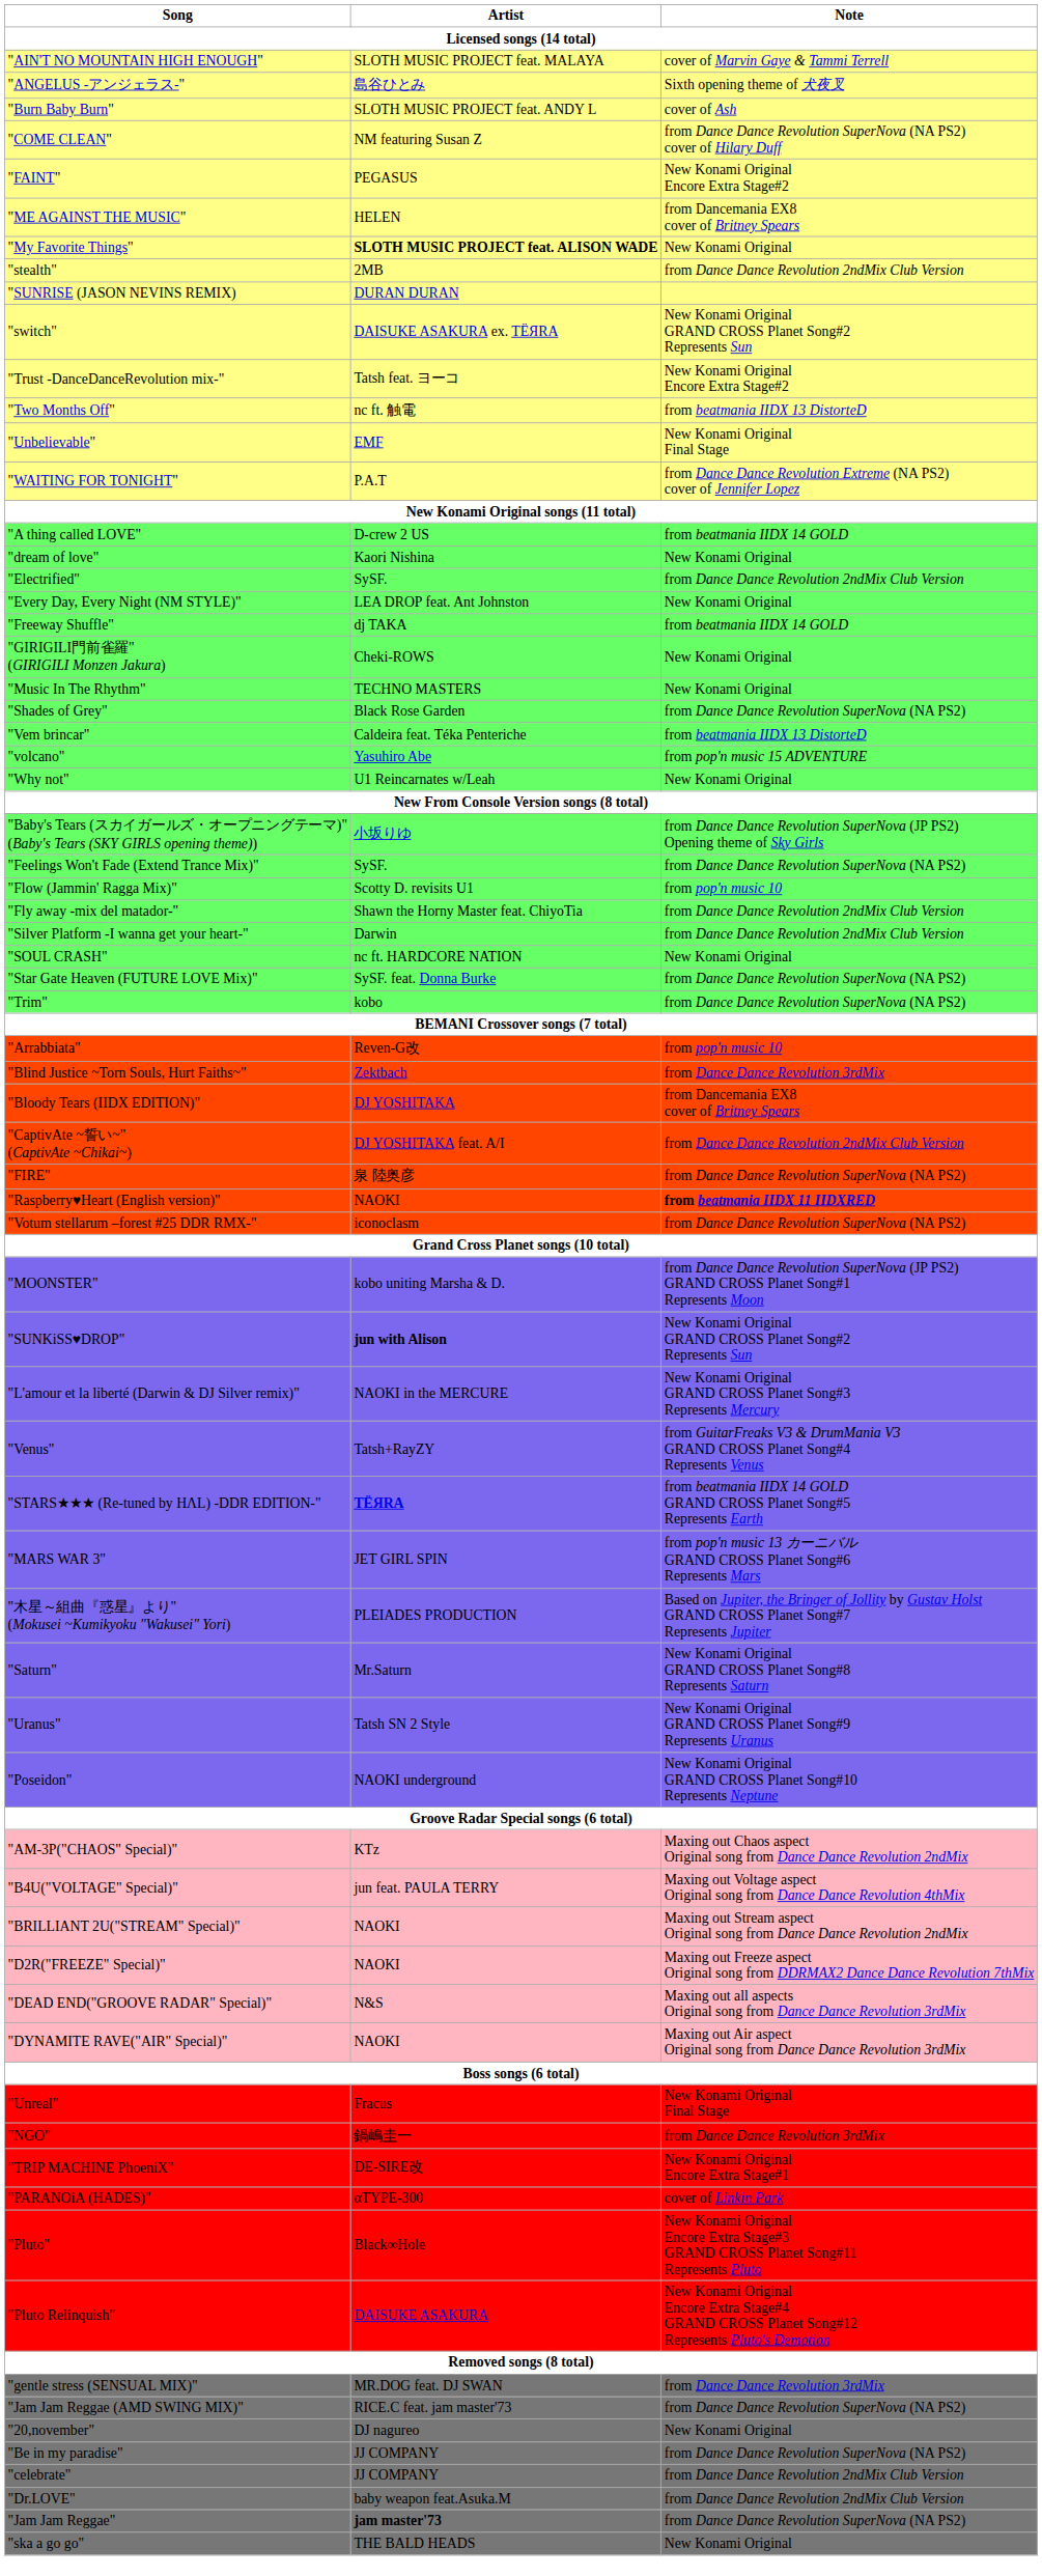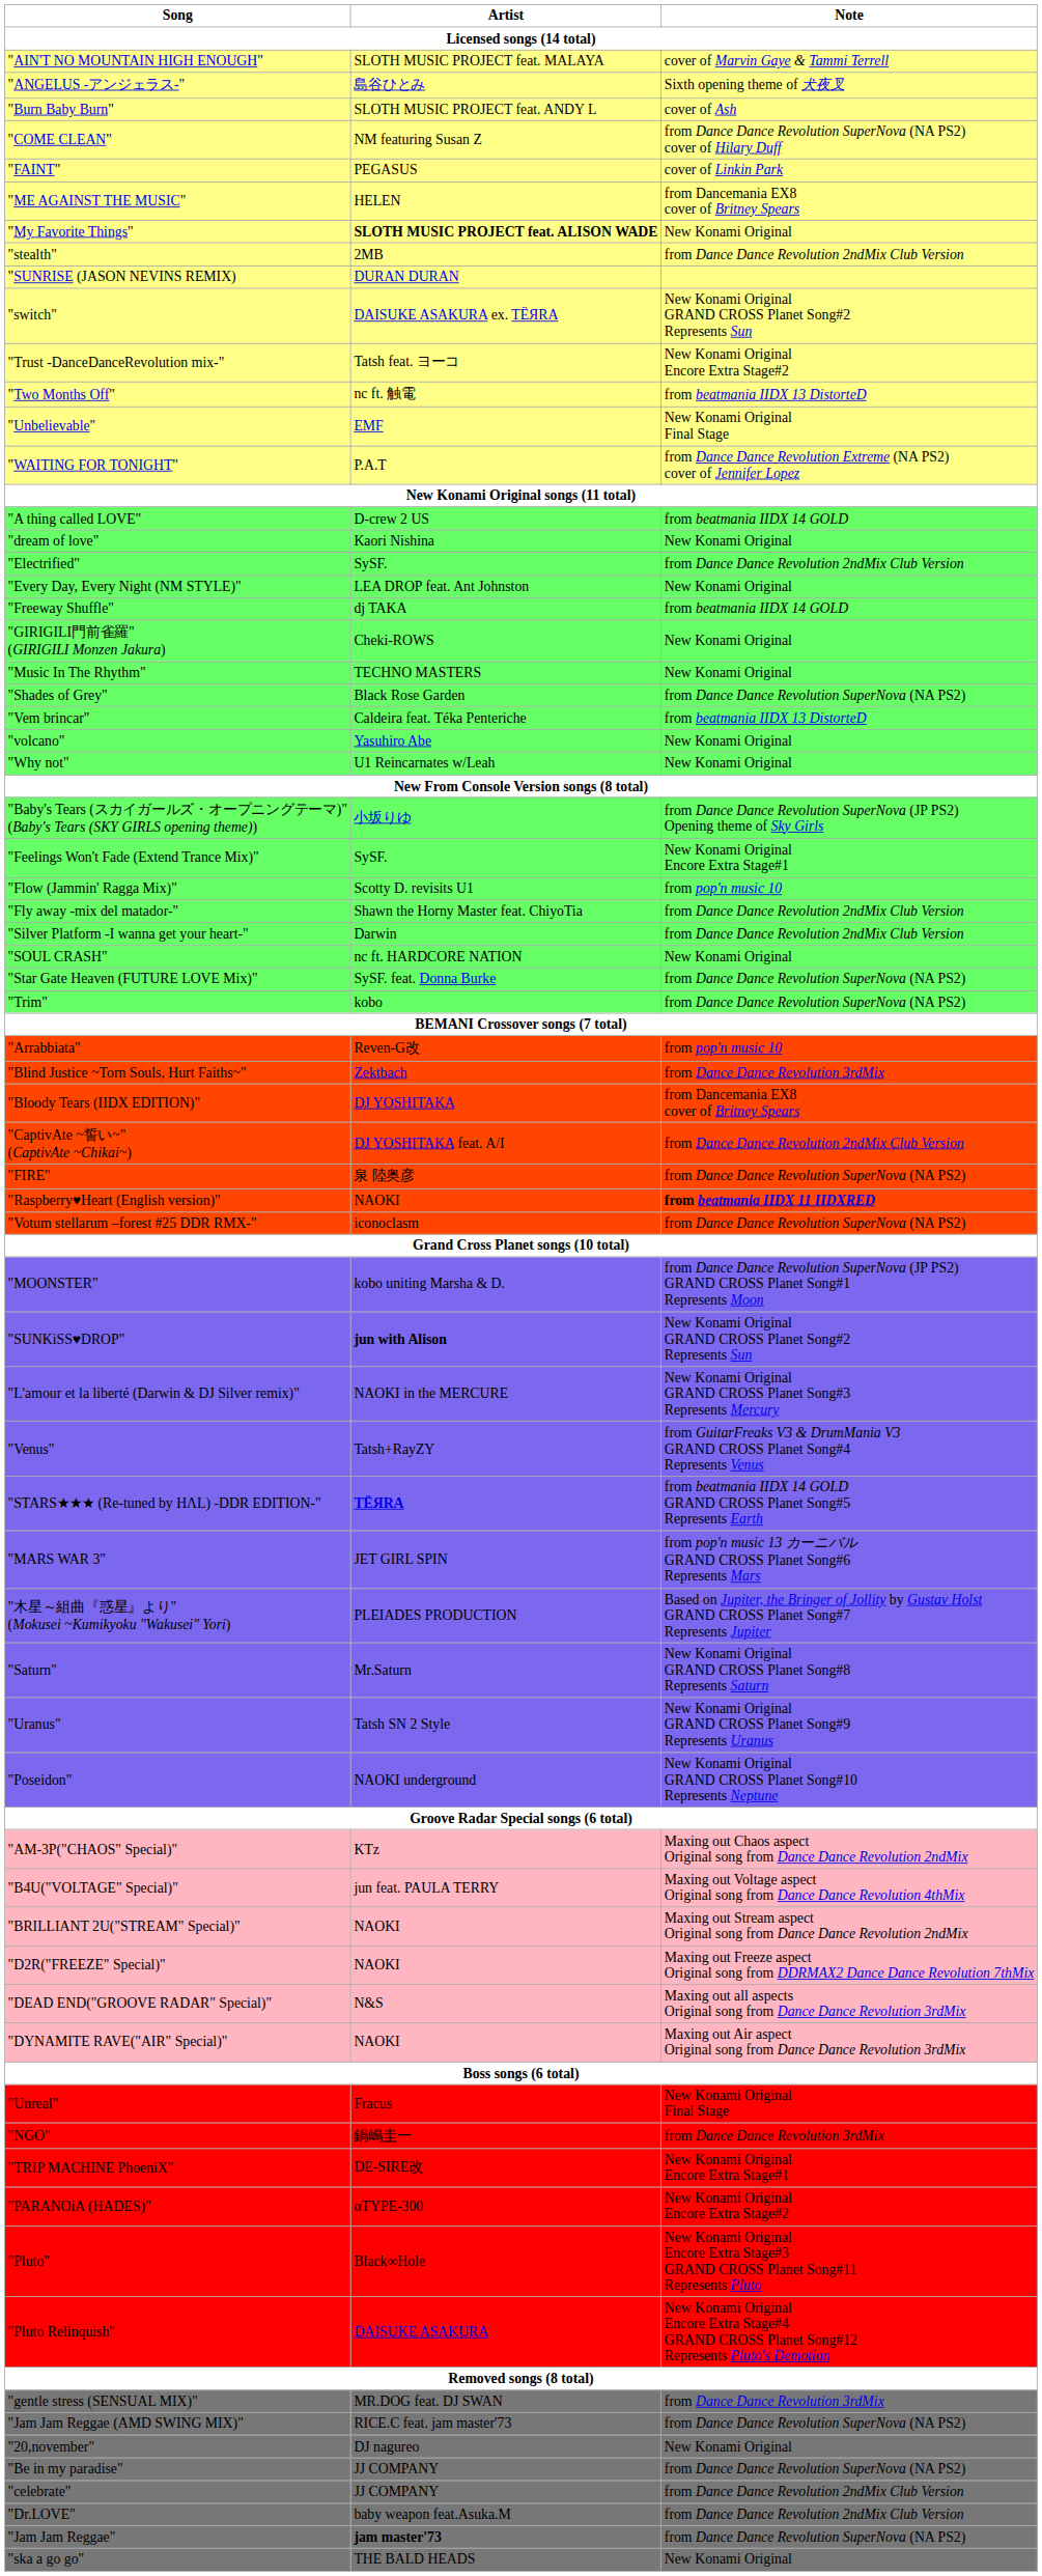"FAINT" | Note: New Konami Original Encore Extra Stage#2 -> cover of Linkin Park
"volcano" | Note: from pop'n music 15 ADVENTURE -> New Konami Original
"Feelings Won't Fade (Extend Trance Mix)" | Note: from Dance Dance Revolution SuperNova (NA PS2) -> New Konami Original Encore Extra Stage#1
"PARANOiA (HADES)" | Note: cover of Linkin Park -> New Konami Original Encore Extra Stage#2
